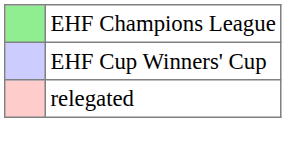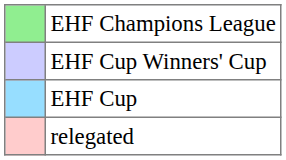+ row: EHF Cup
